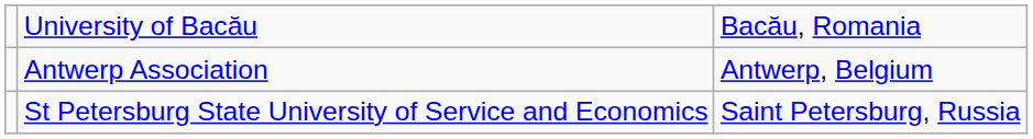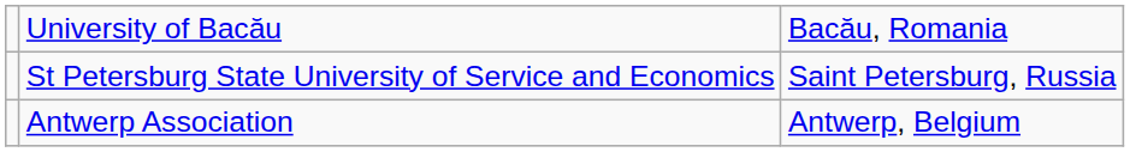rows swapped: St Petersburg State University of Service and Economics <-> Antwerp Association
